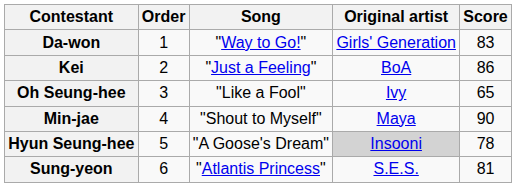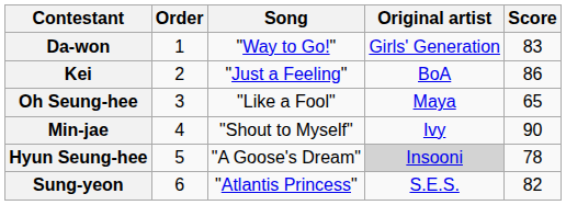Oh Seung-hee | Original artist: Ivy -> Maya
Min-jae | Original artist: Maya -> Ivy
Sung-yeon | Score: 81 -> 82
